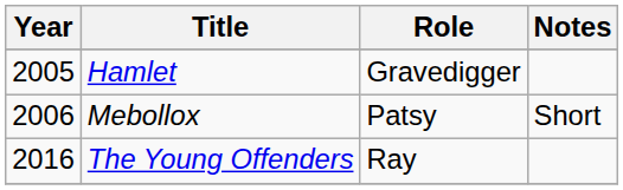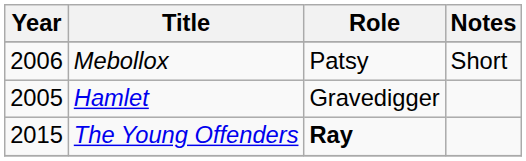rows swapped: Hamlet <-> Mebollox
The Young Offenders | Year: 2016 -> 2015
The Young Offenders | Role: normal -> bold
